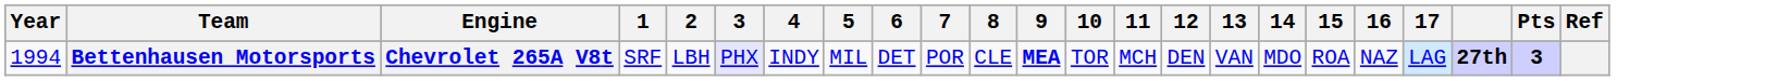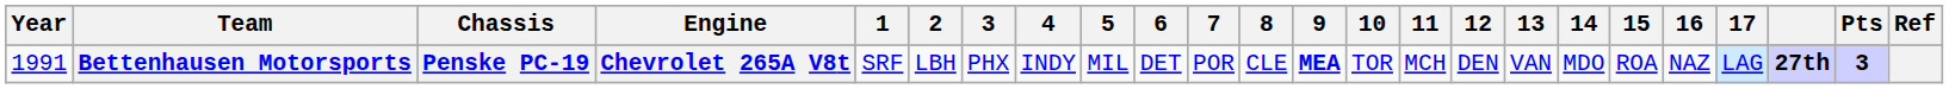+ column: Chassis | Penske PC-19
Bettenhausen Motorsports | Year: 1994 -> 1991
Bettenhausen Motorsports | 3: lavender background -> no background
